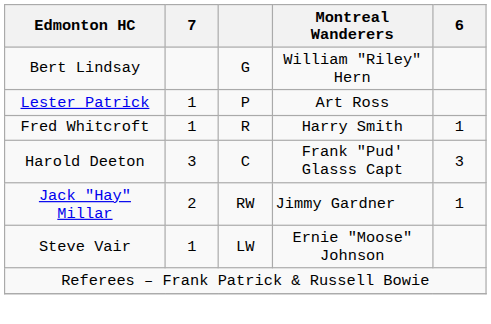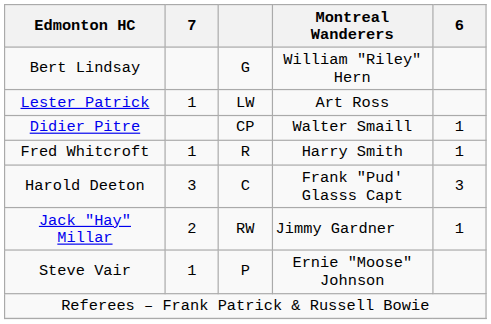Lester Patrick | column 3: P -> LW
+ row: Didier Pitre | CP | Walter Smaill | 1
Steve Vair | column 3: LW -> P
